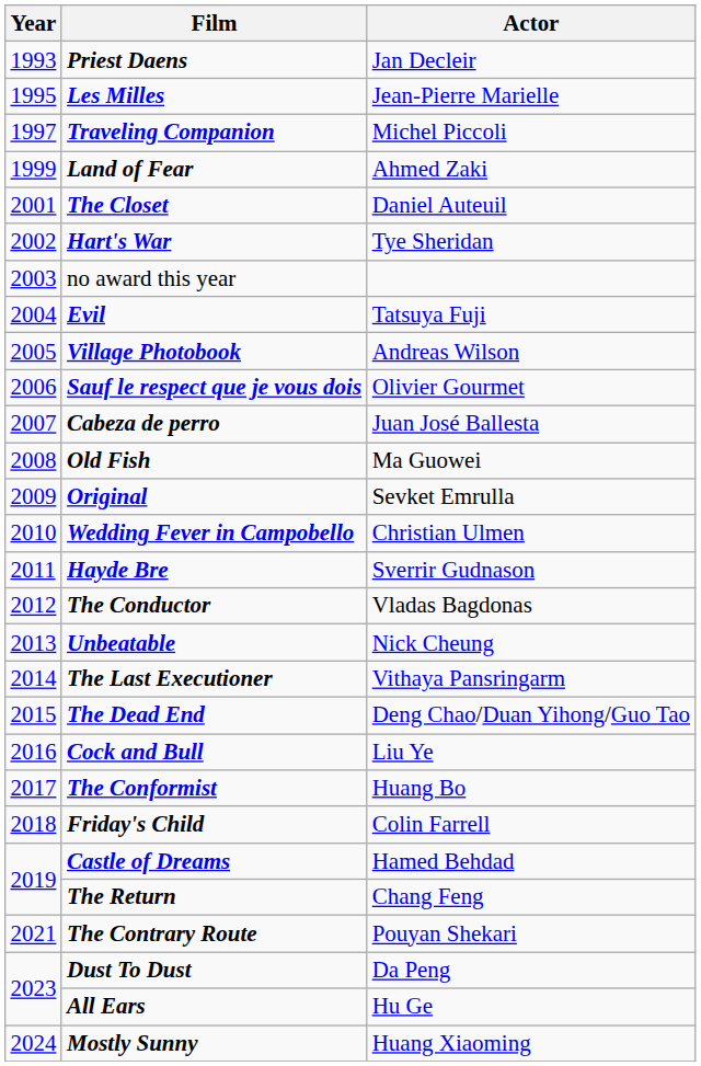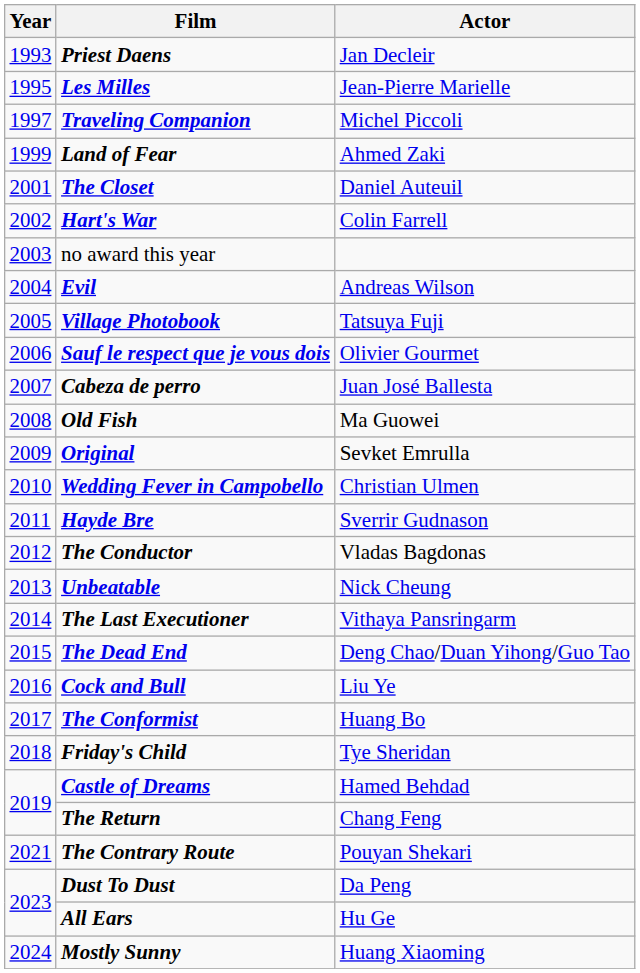Hart's War | Actor: Tye Sheridan -> Colin Farrell
Evil | Actor: Tatsuya Fuji -> Andreas Wilson
Village Photobook | Actor: Andreas Wilson -> Tatsuya Fuji
Friday's Child | Actor: Colin Farrell -> Tye Sheridan
